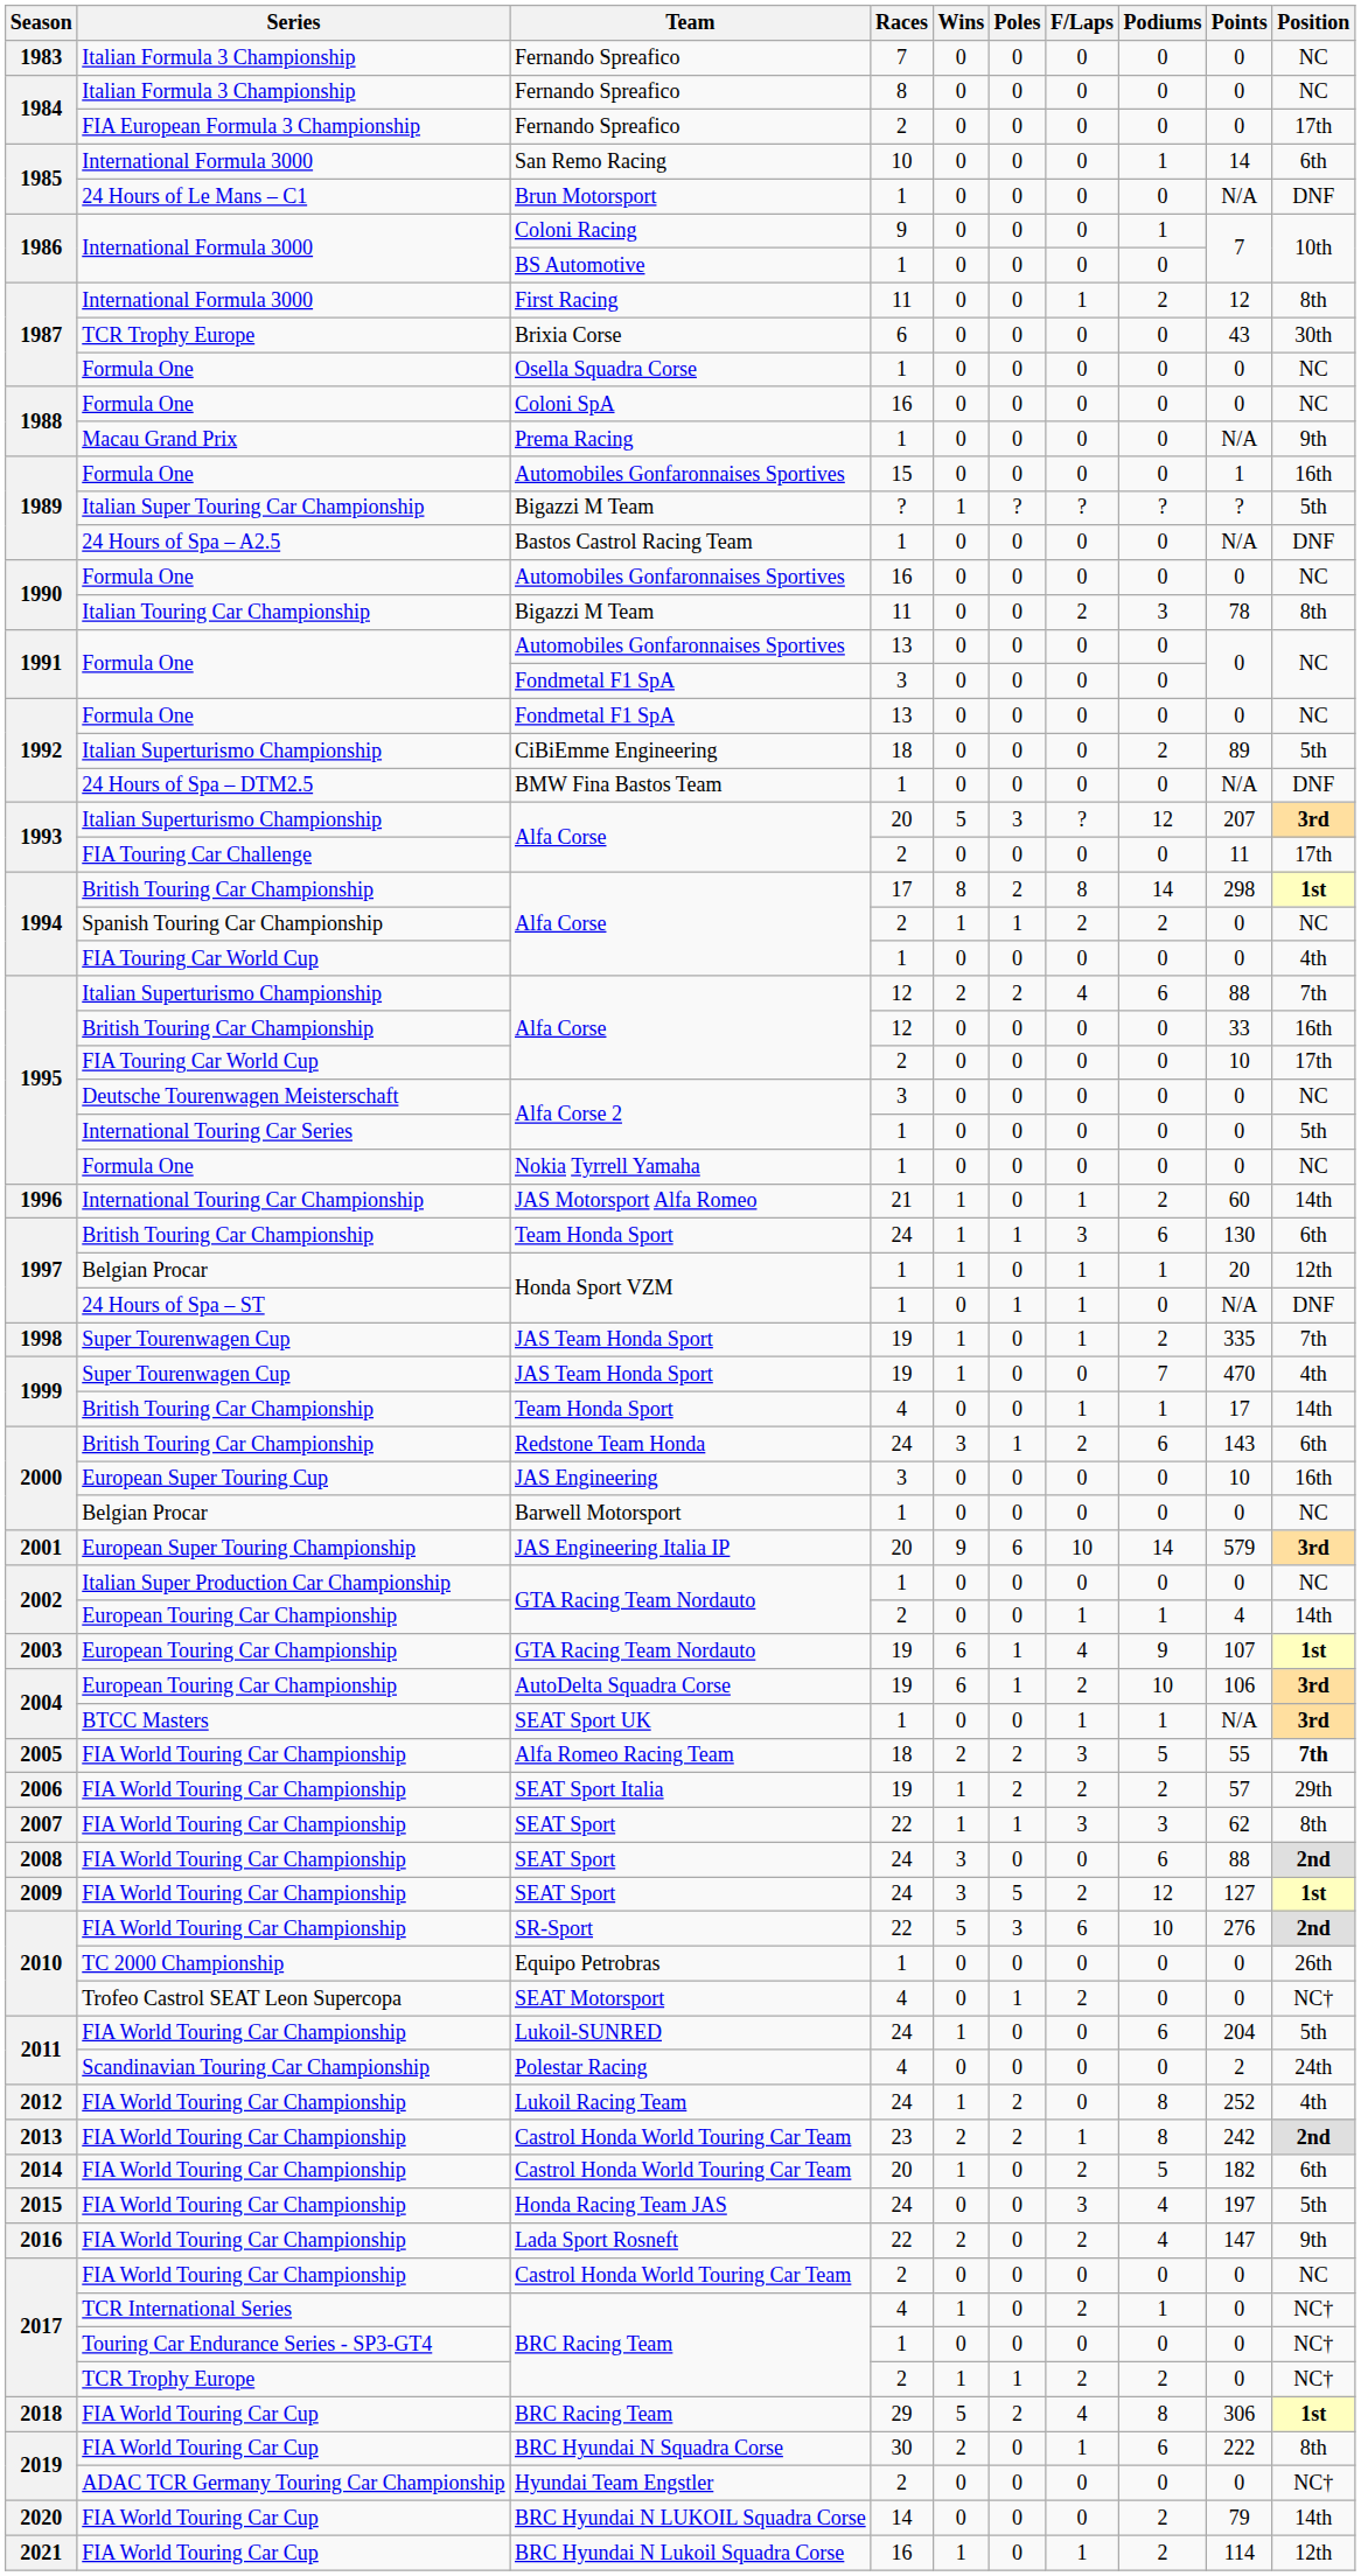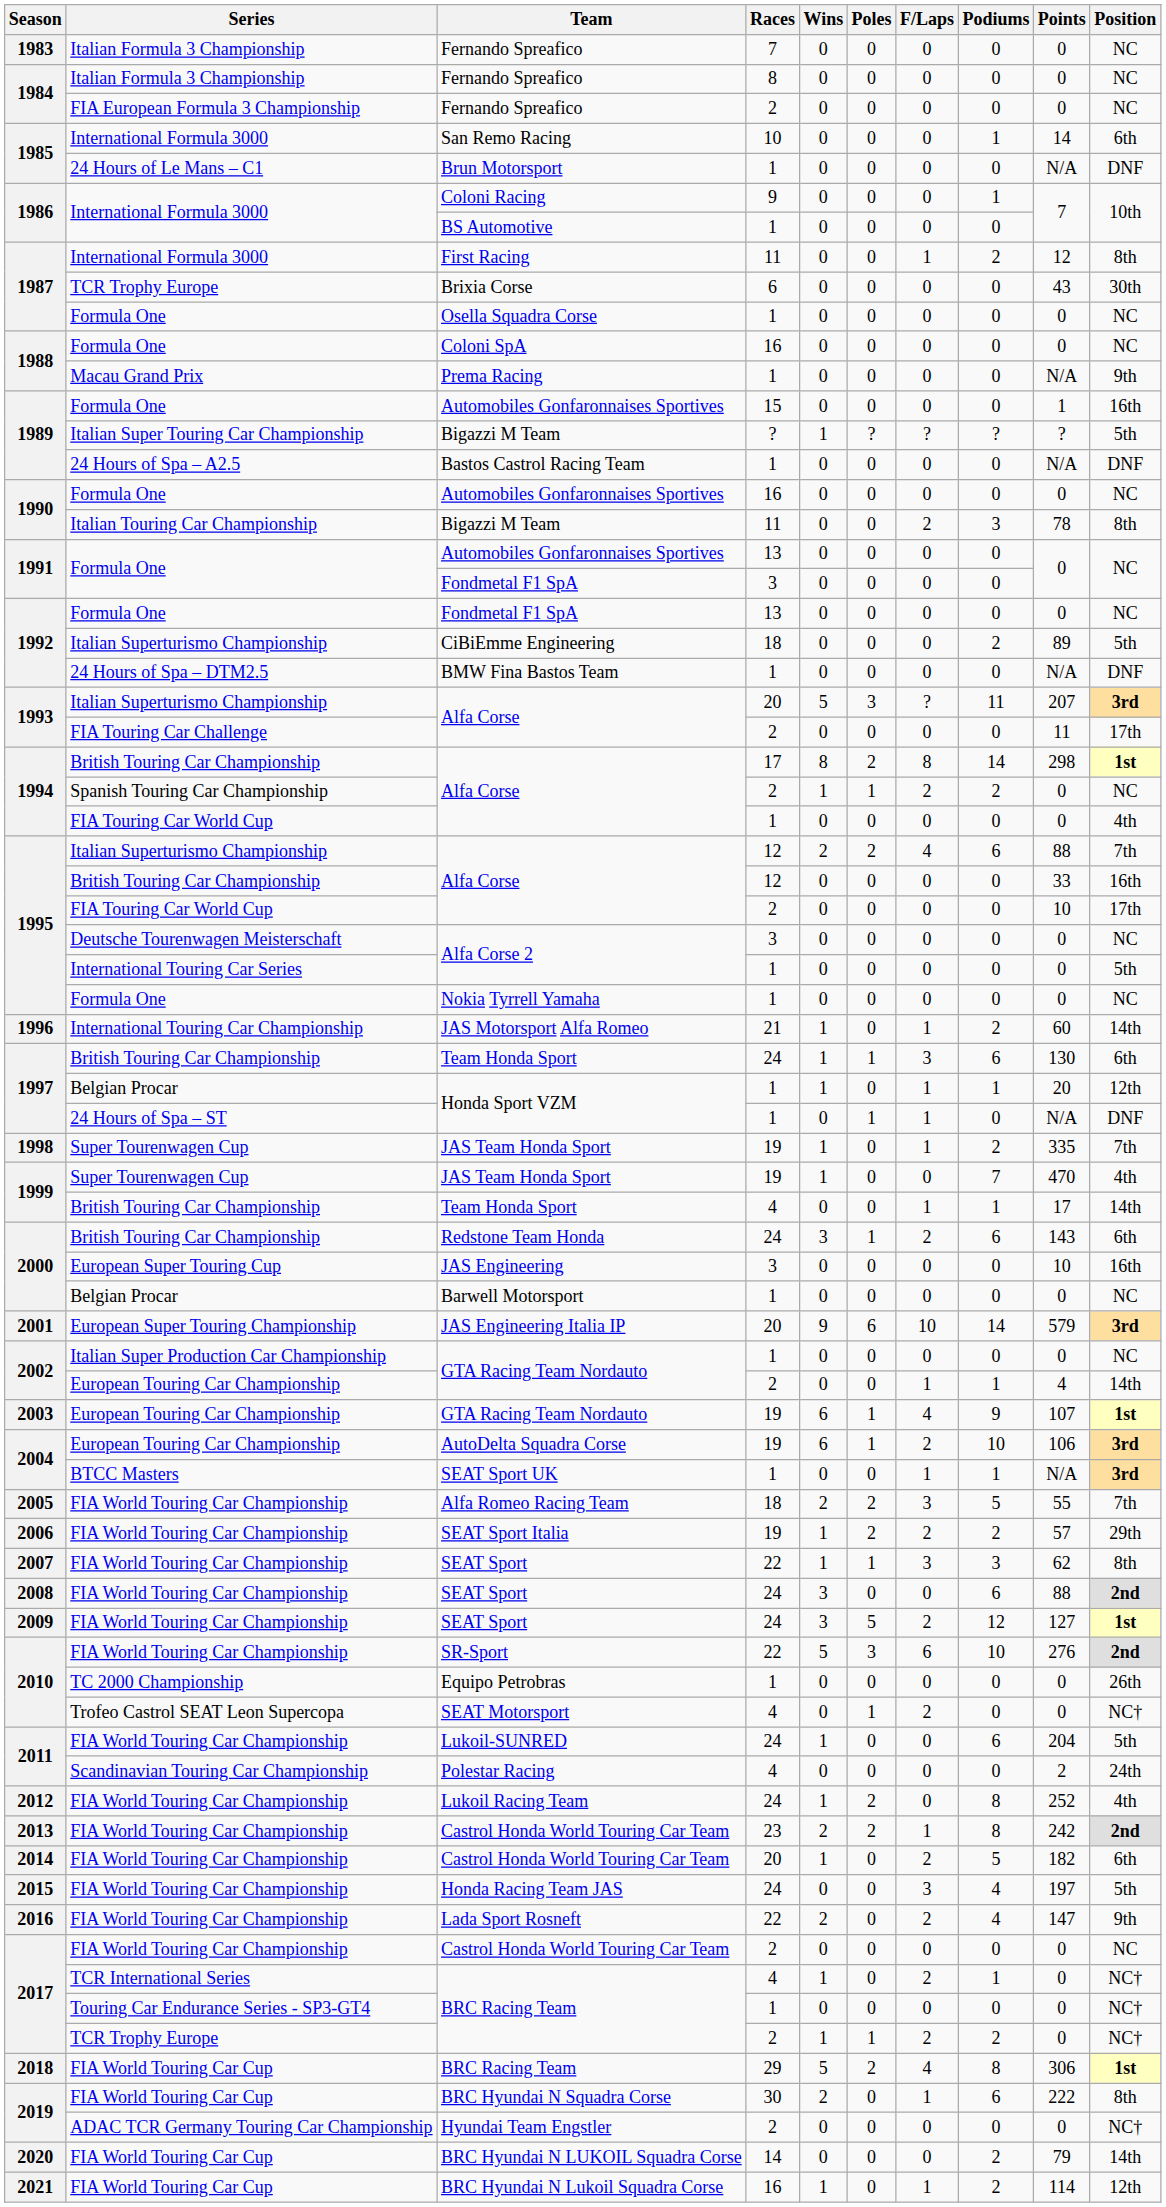Fernando Spreafico / 2 | Position: 17th -> NC
Alfa Corse / 20 | Podiums: 12 -> 11
Alfa Romeo Racing Team | Position: bold -> normal
